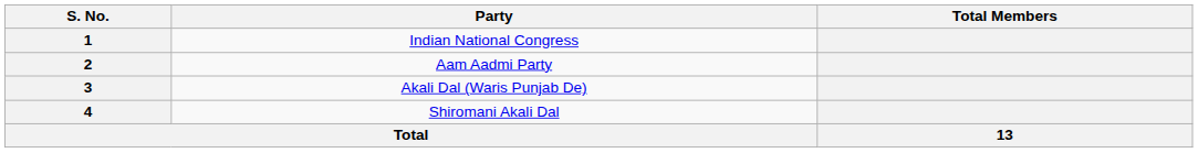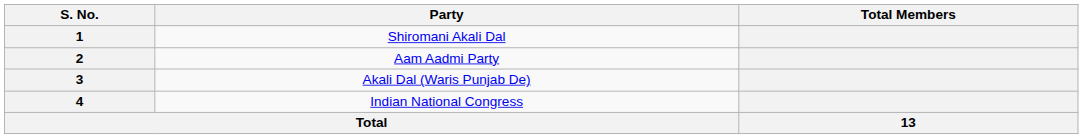1 | Party: Indian National Congress -> Shiromani Akali Dal
4 | Party: Shiromani Akali Dal -> Indian National Congress
